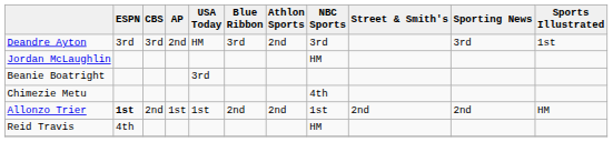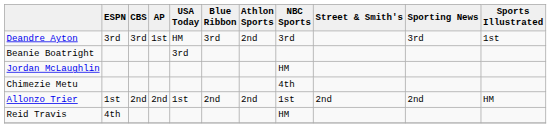Deandre Ayton | AP: 2nd -> 1st
rows swapped: Beanie Boatright <-> Jordan McLaughlin
Allonzo Trier | ESPN: bold -> normal
Allonzo Trier | AP: 1st -> 2nd
